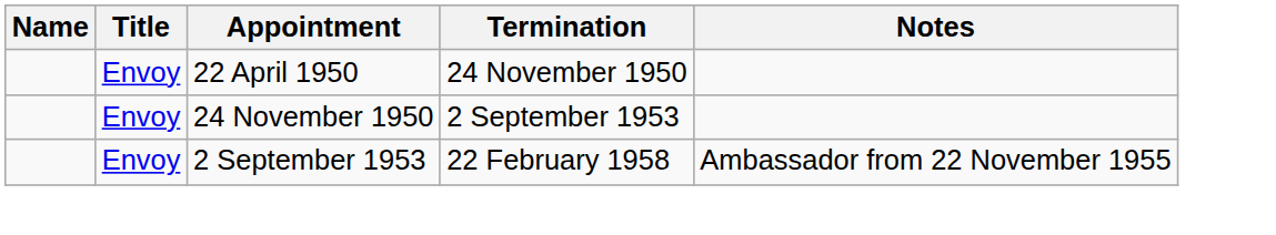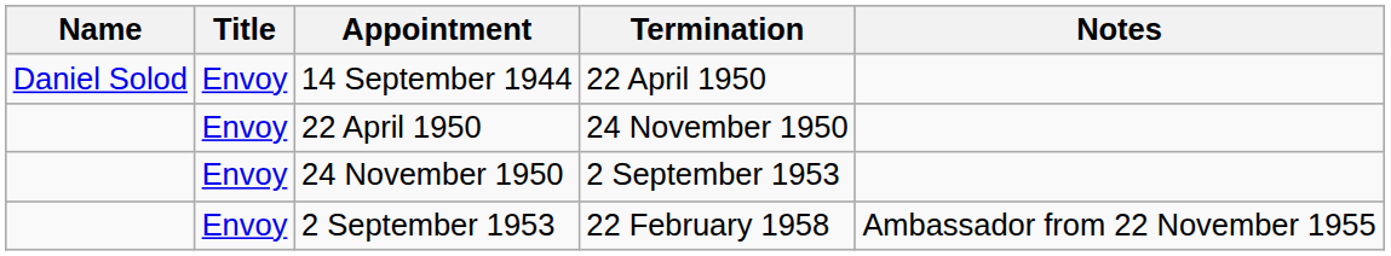+ row: Daniel Solod | Envoy | 14 September 1944 | 22 April 1950
